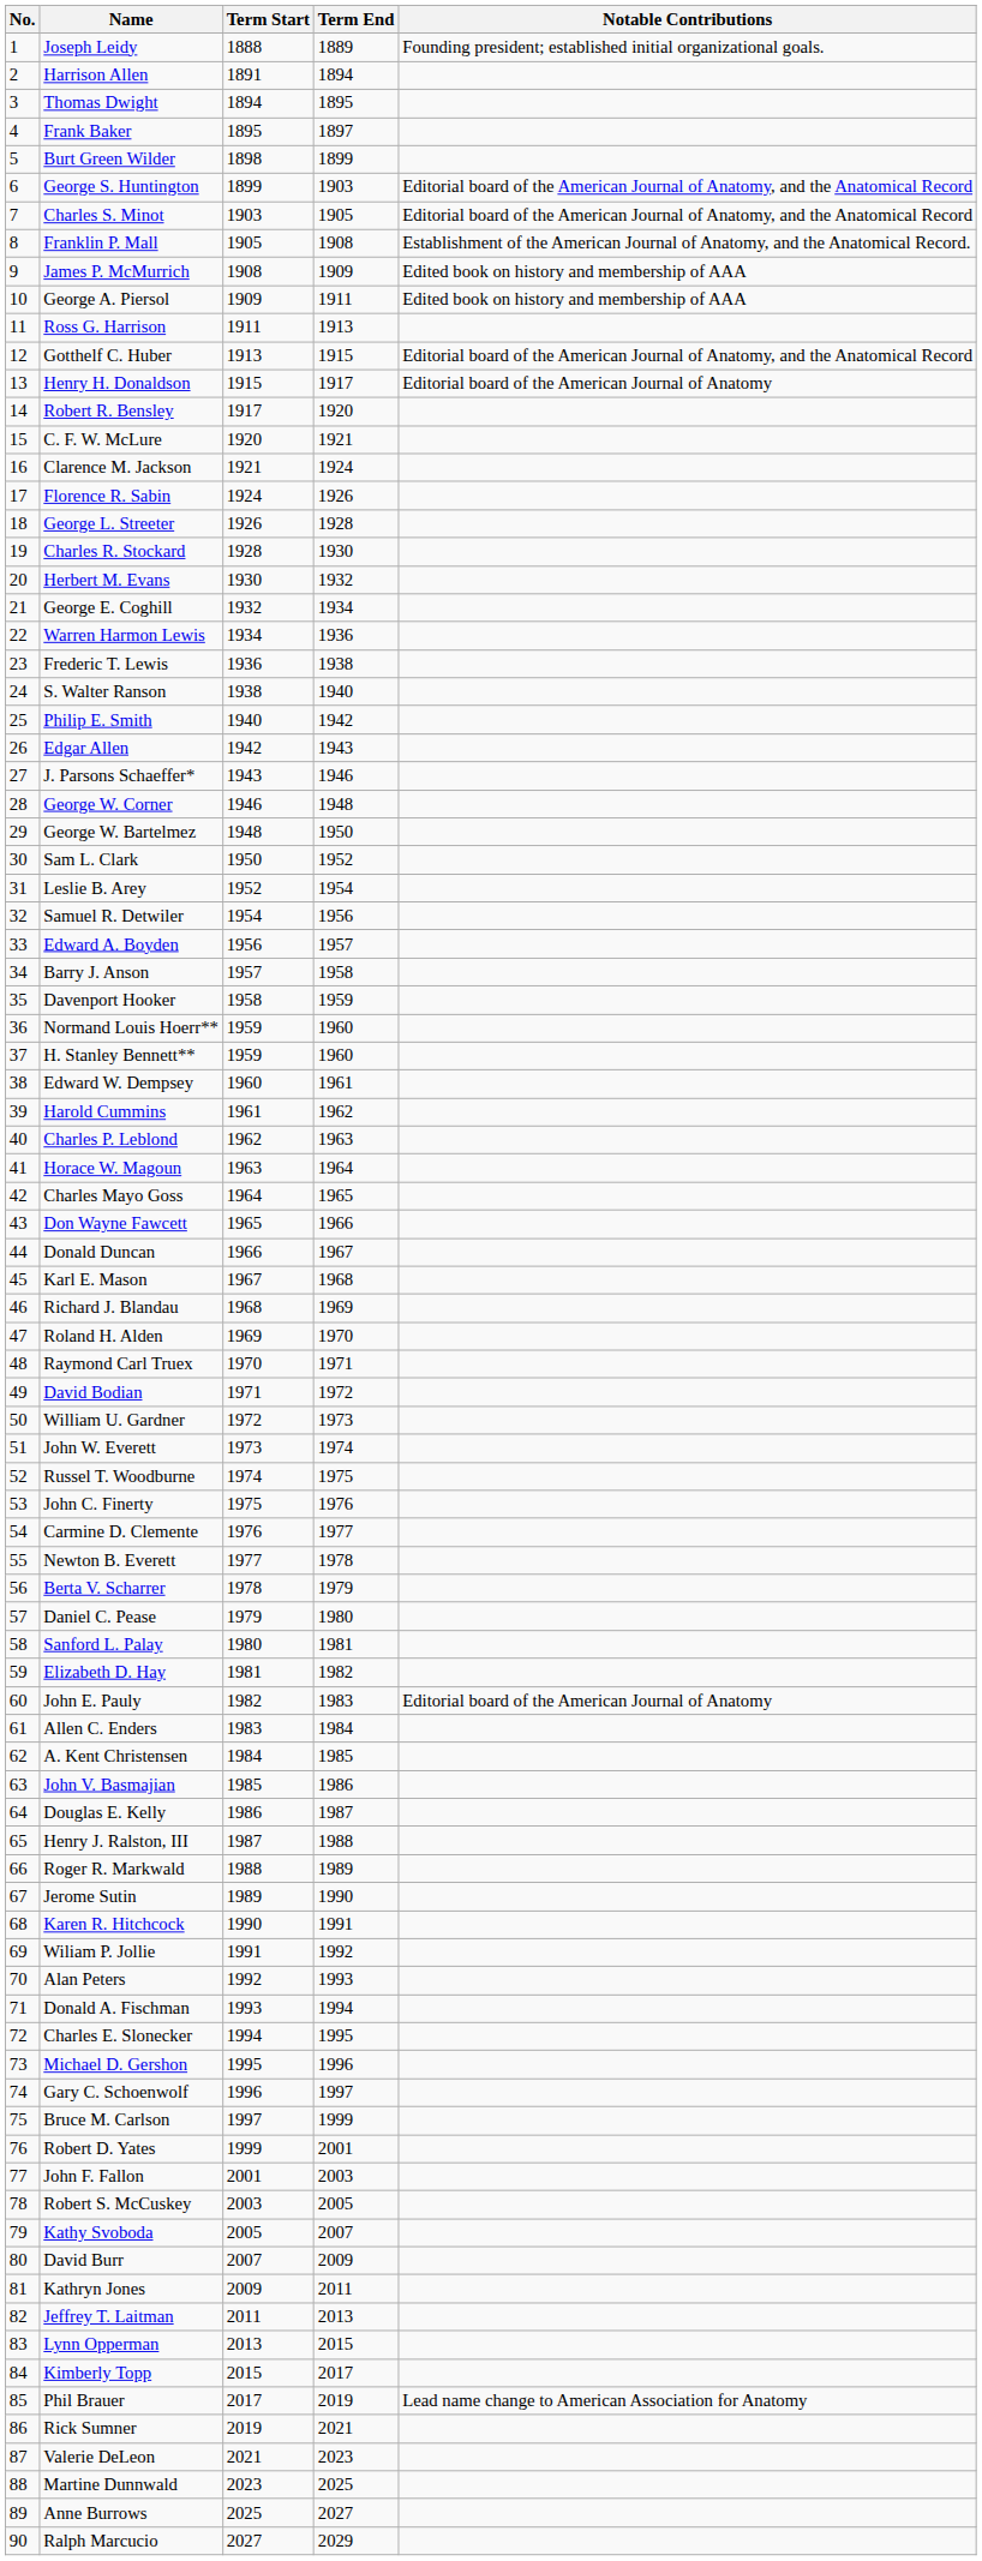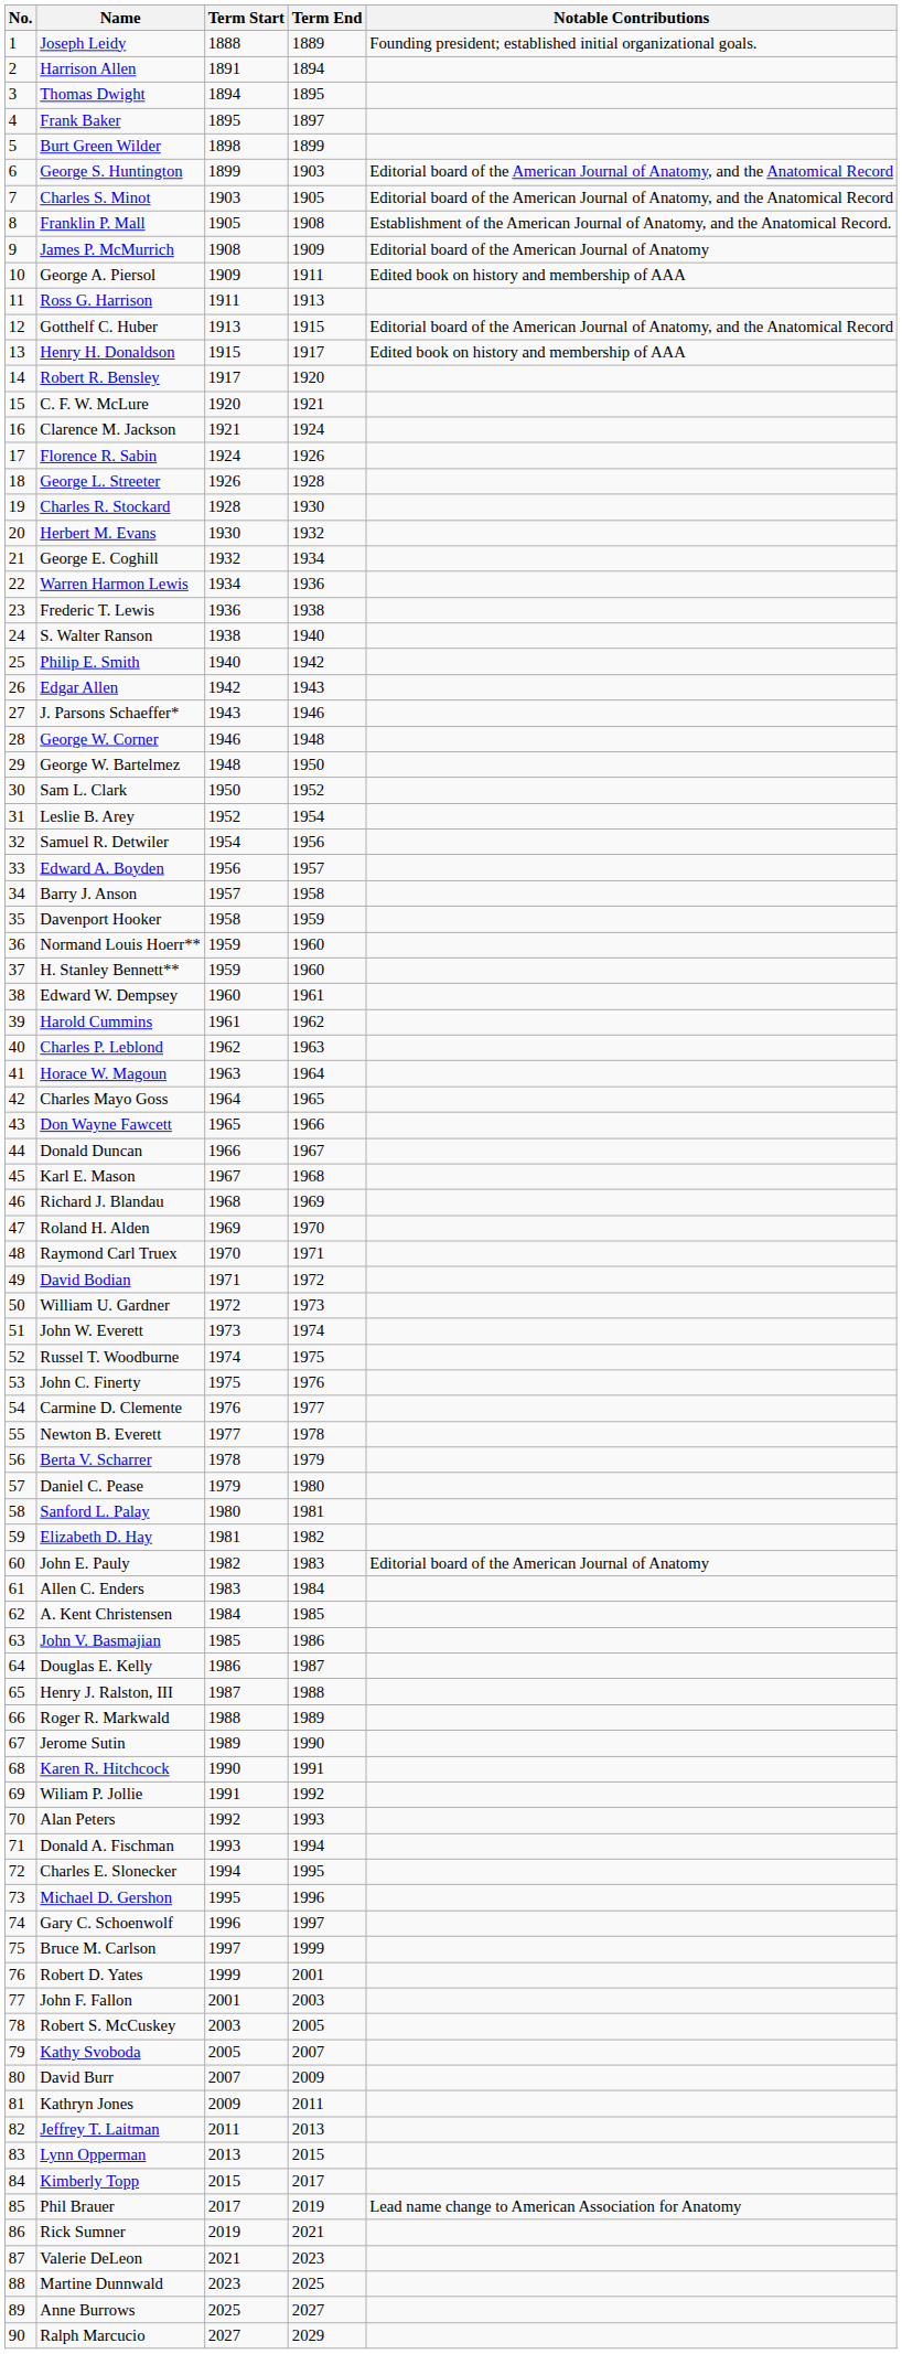James P. McMurrich | Notable Contributions: Edited book on history and membership of AAA -> Editorial board of the American Journal of Anatomy
Henry H. Donaldson | Notable Contributions: Editorial board of the American Journal of Anatomy -> Edited book on history and membership of AAA
